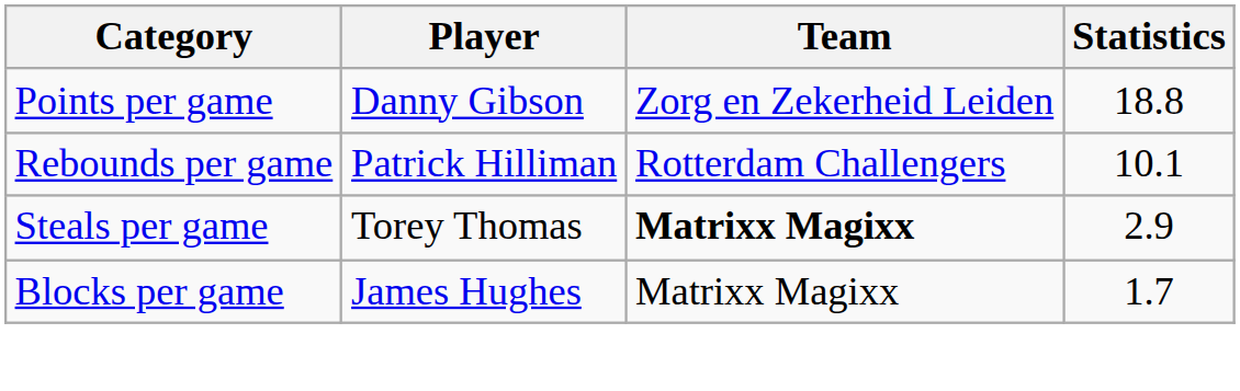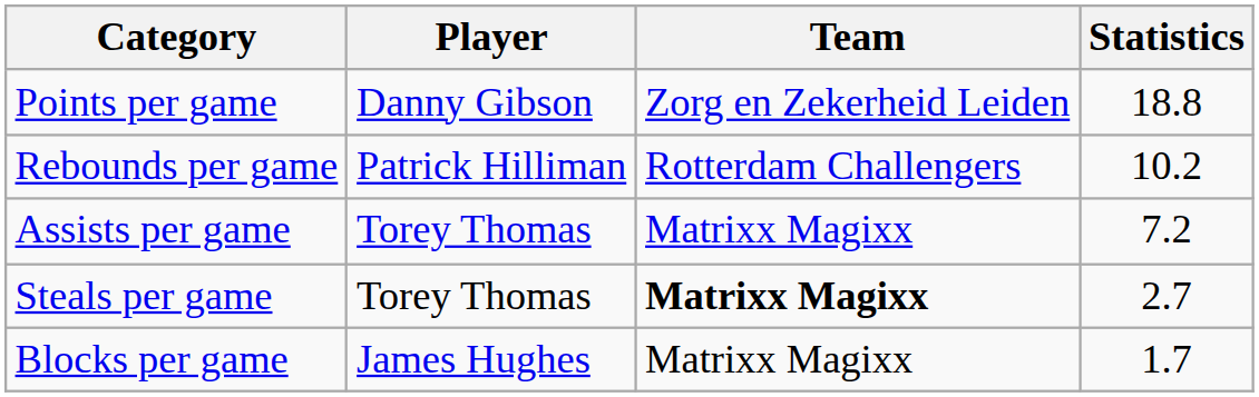Rebounds per game | Statistics: 10.1 -> 10.2
+ row: Assists per game | Torey Thomas | Matrixx Magixx | 7.2
Steals per game | Statistics: 2.9 -> 2.7
